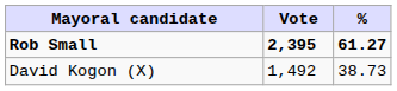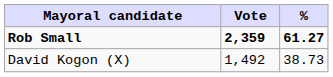Rob Small | Vote: 2,395 -> 2,359
